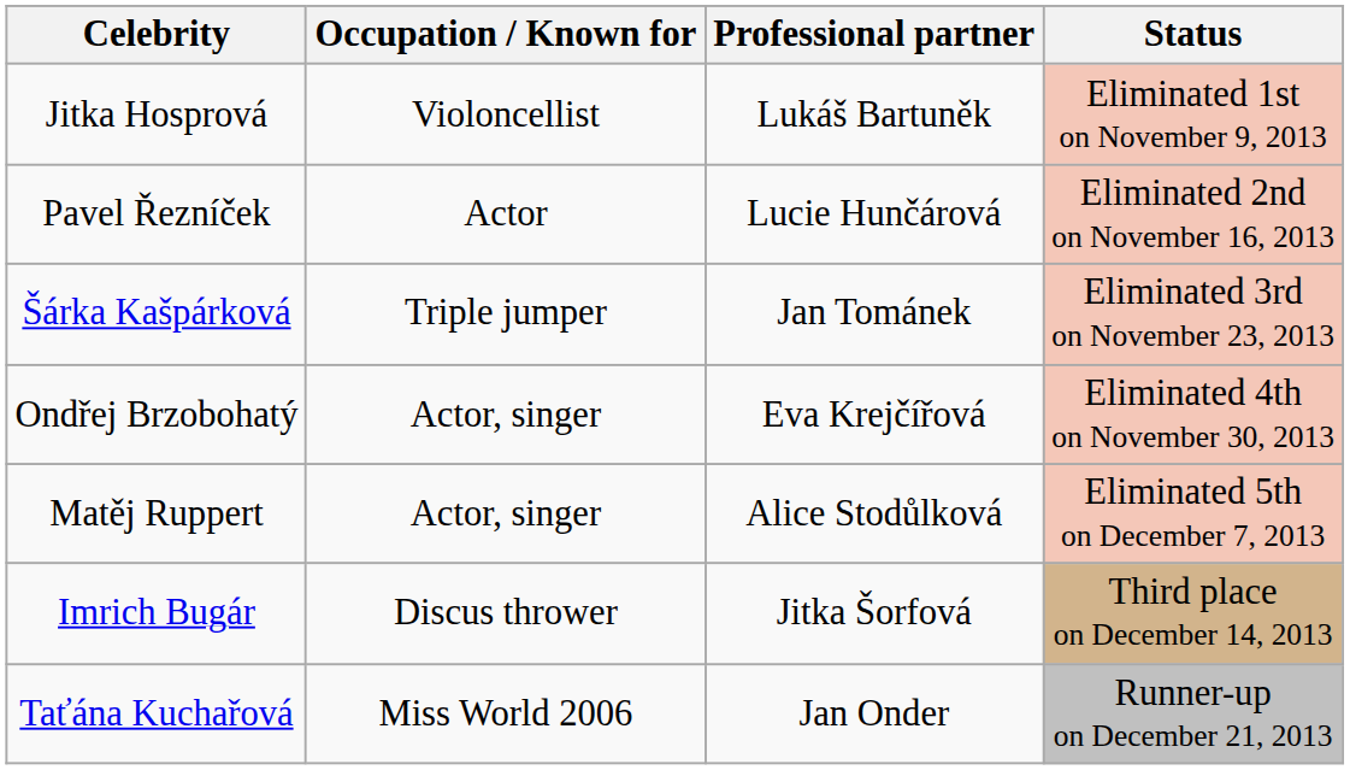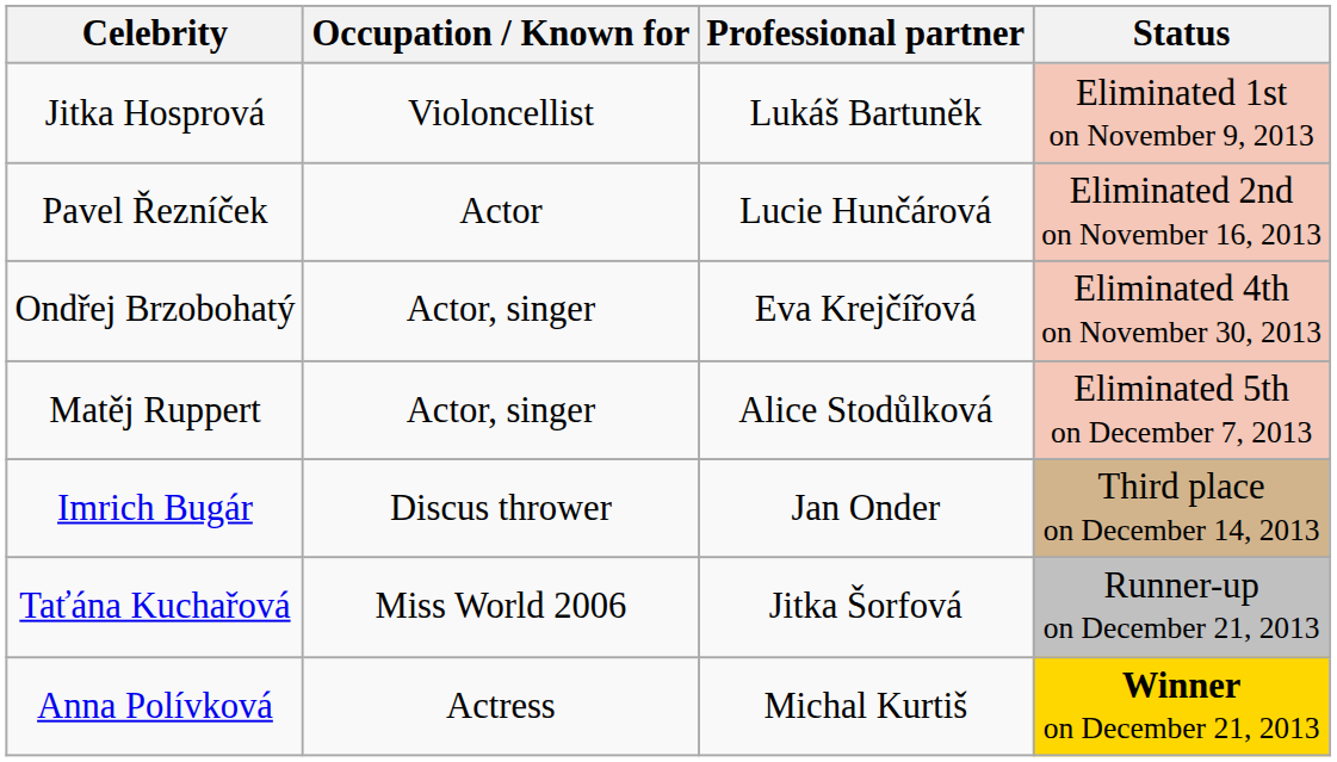- row: Šárka Kašpárková | Triple jumper | Jan Tománek | Eliminated 3rd on November 23, 2013
Imrich Bugár | Professional partner: Jitka Šorfová -> Jan Onder
Taťána Kuchařová | Professional partner: Jan Onder -> Jitka Šorfová
+ row: Anna Polívková | Actress | Michal Kurtiš | Winner on December 21, 2013
